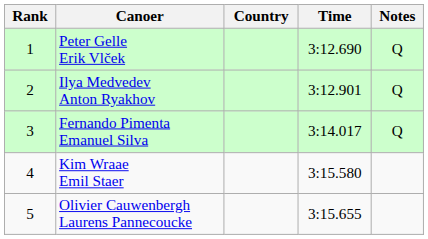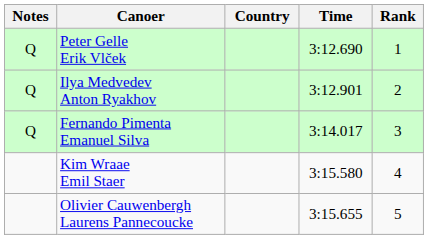columns swapped: Rank <-> Notes
